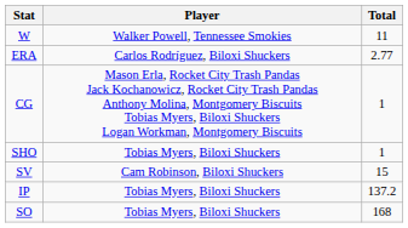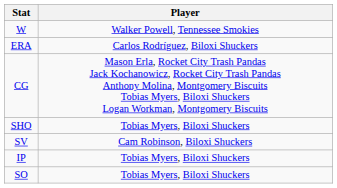- column: Total | 11 | 2.77 | 1 | 1 | 15 | 137.2 | 168
